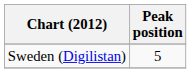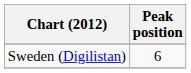Sweden (Digilistan) | Peak position: 5 -> 6
